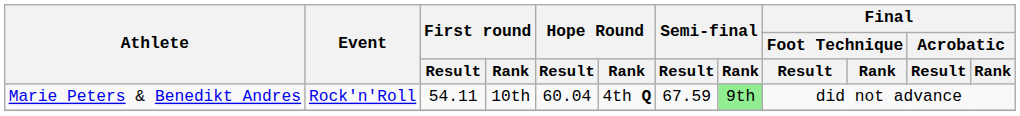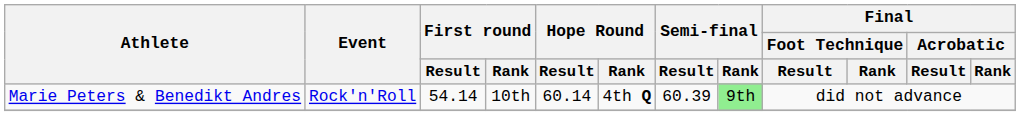Marie Peters & Benedikt Andres | First round / Result: 54.11 -> 54.14
Marie Peters & Benedikt Andres | Hope Round / Result: 60.04 -> 60.14
Marie Peters & Benedikt Andres | Semi-final / Result: 67.59 -> 60.39
